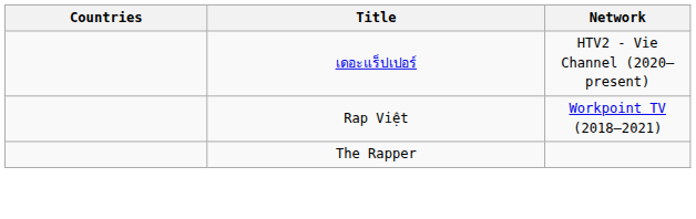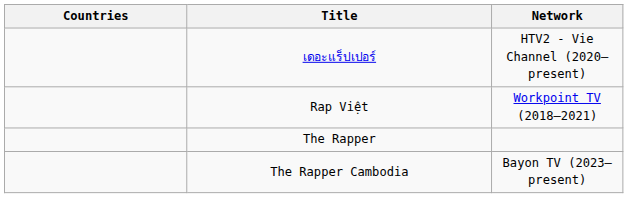+ row: The Rapper Cambodia | Bayon TV (2023–present)
